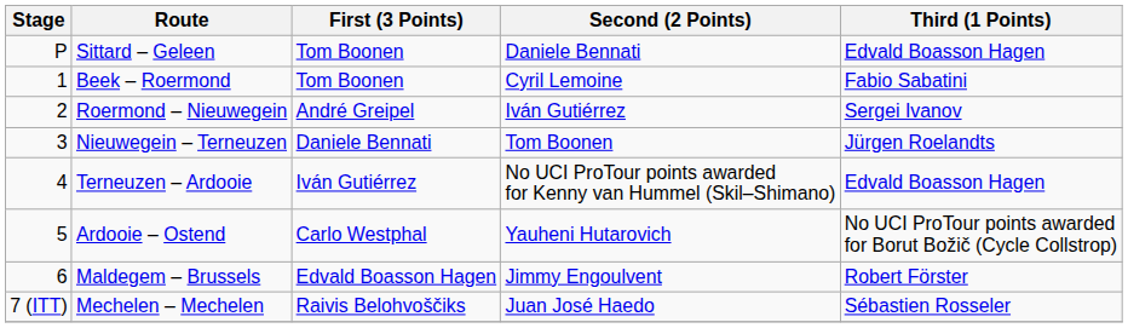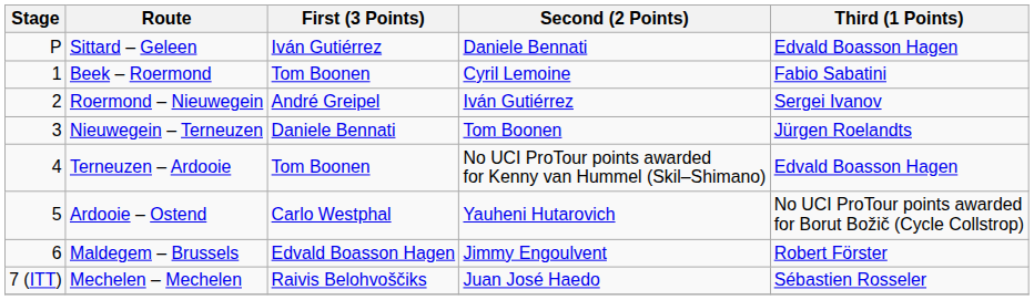Sittard – Geleen | First (3 Points): Tom Boonen -> Iván Gutiérrez
Terneuzen – Ardooie | First (3 Points): Iván Gutiérrez -> Tom Boonen
